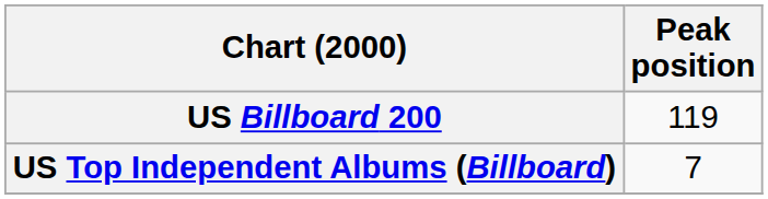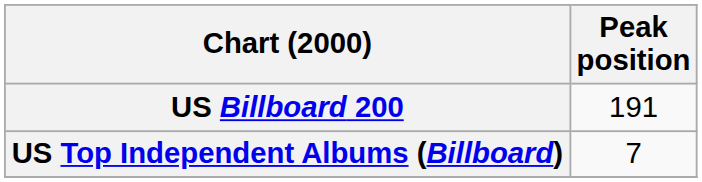US Billboard 200 | Peak position: 119 -> 191
